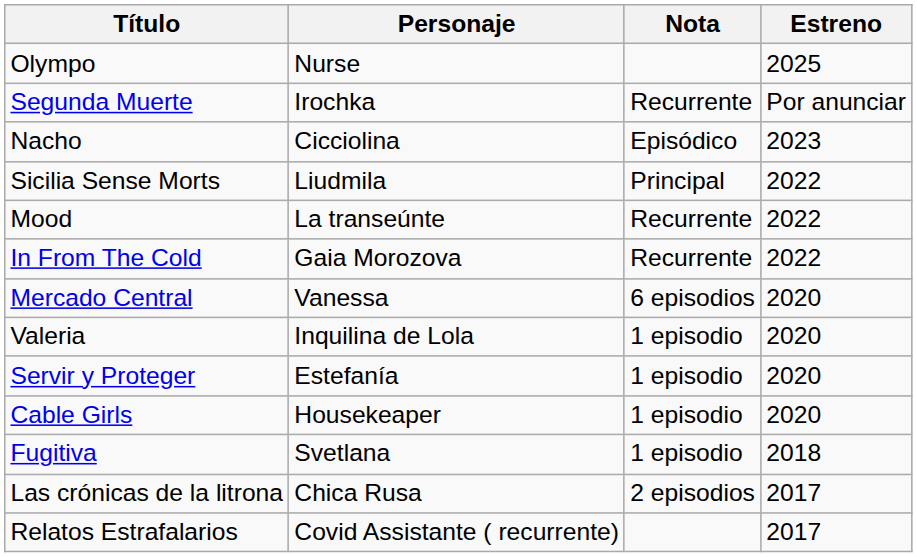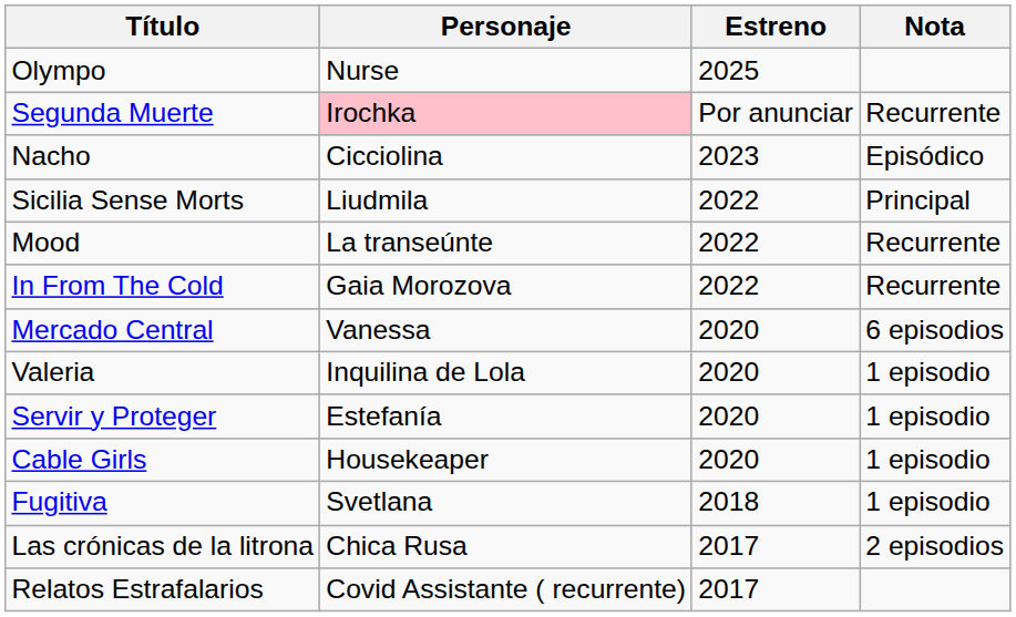columns swapped: Nota <-> Estreno
Segunda Muerte | Personaje: no background -> pink background
